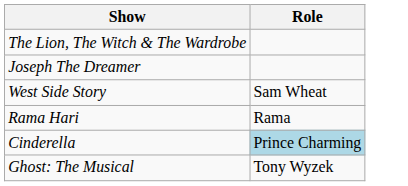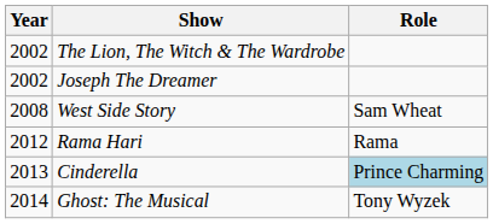+ column: Year | 2002 | 2002 | 2008 | 2012 | 2013 | 2014
